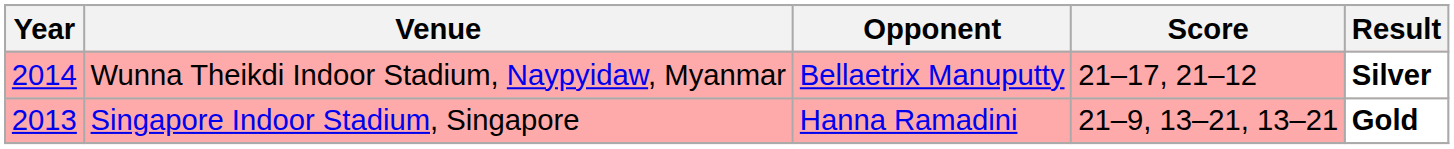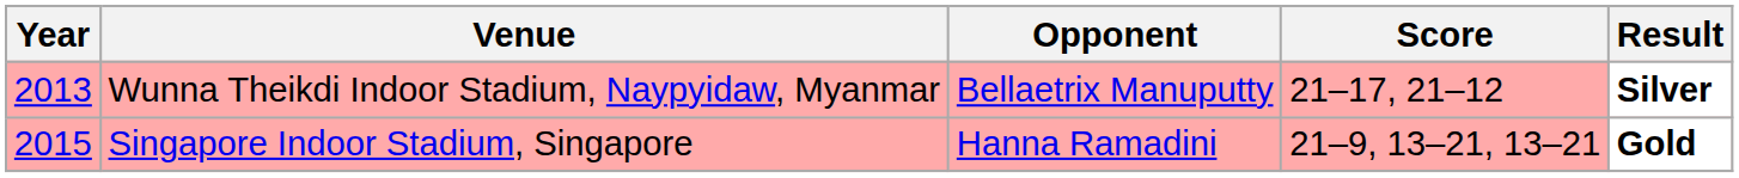Wunna Theikdi Indoor Stadium, Naypyidaw, Myanmar | Year: 2014 -> 2013
Singapore Indoor Stadium, Singapore | Year: 2013 -> 2015
